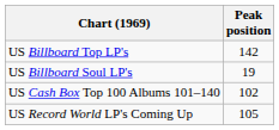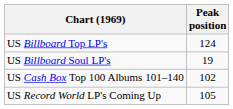US Billboard Top LP's | Peak position: 142 -> 124
